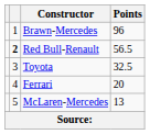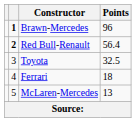Brawn-Mercedes | column 2: normal -> bold
Red Bull-Renault | Points: 56.5 -> 56.4
Ferrari | Points: 20 -> 18
